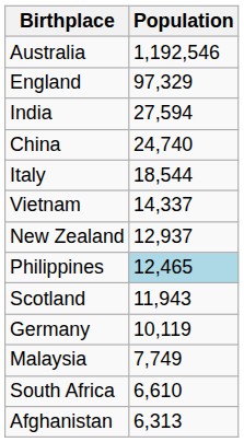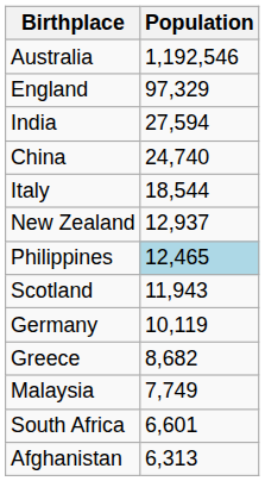- row: Vietnam | 14,337
+ row: Greece | 8,682
South Africa | Population: 6,610 -> 6,601
